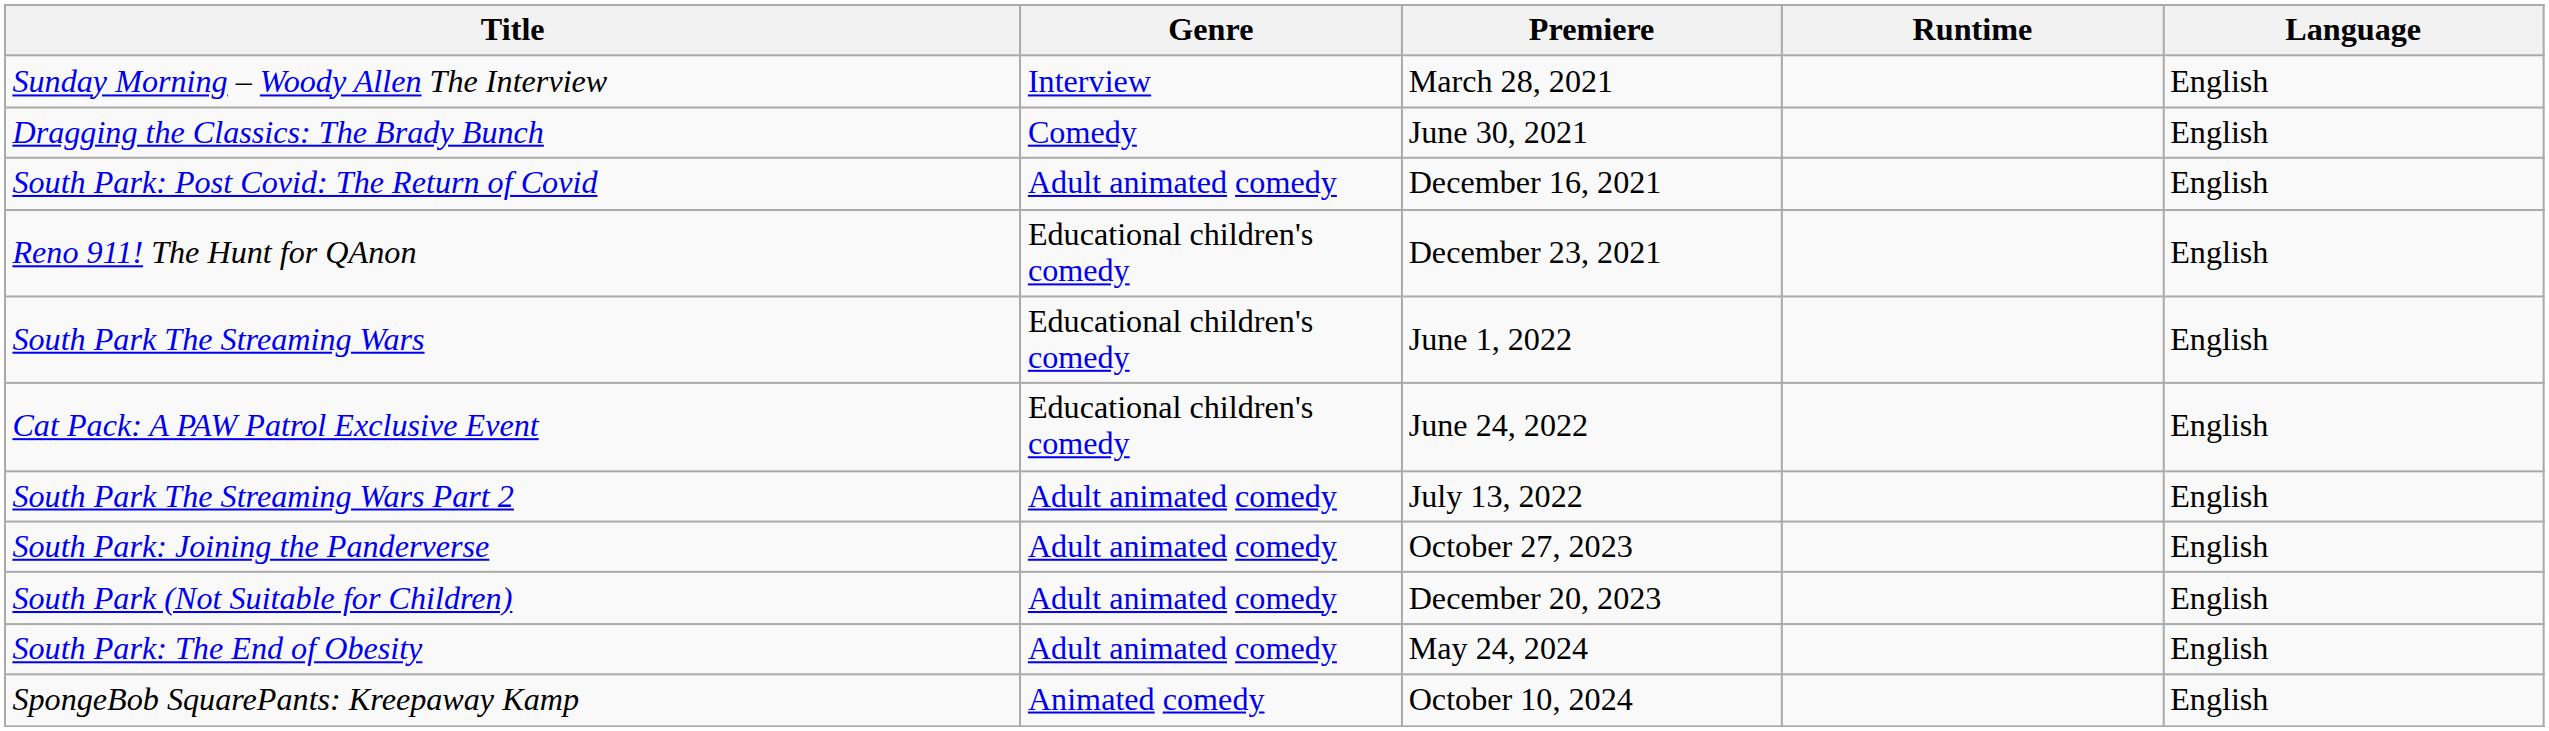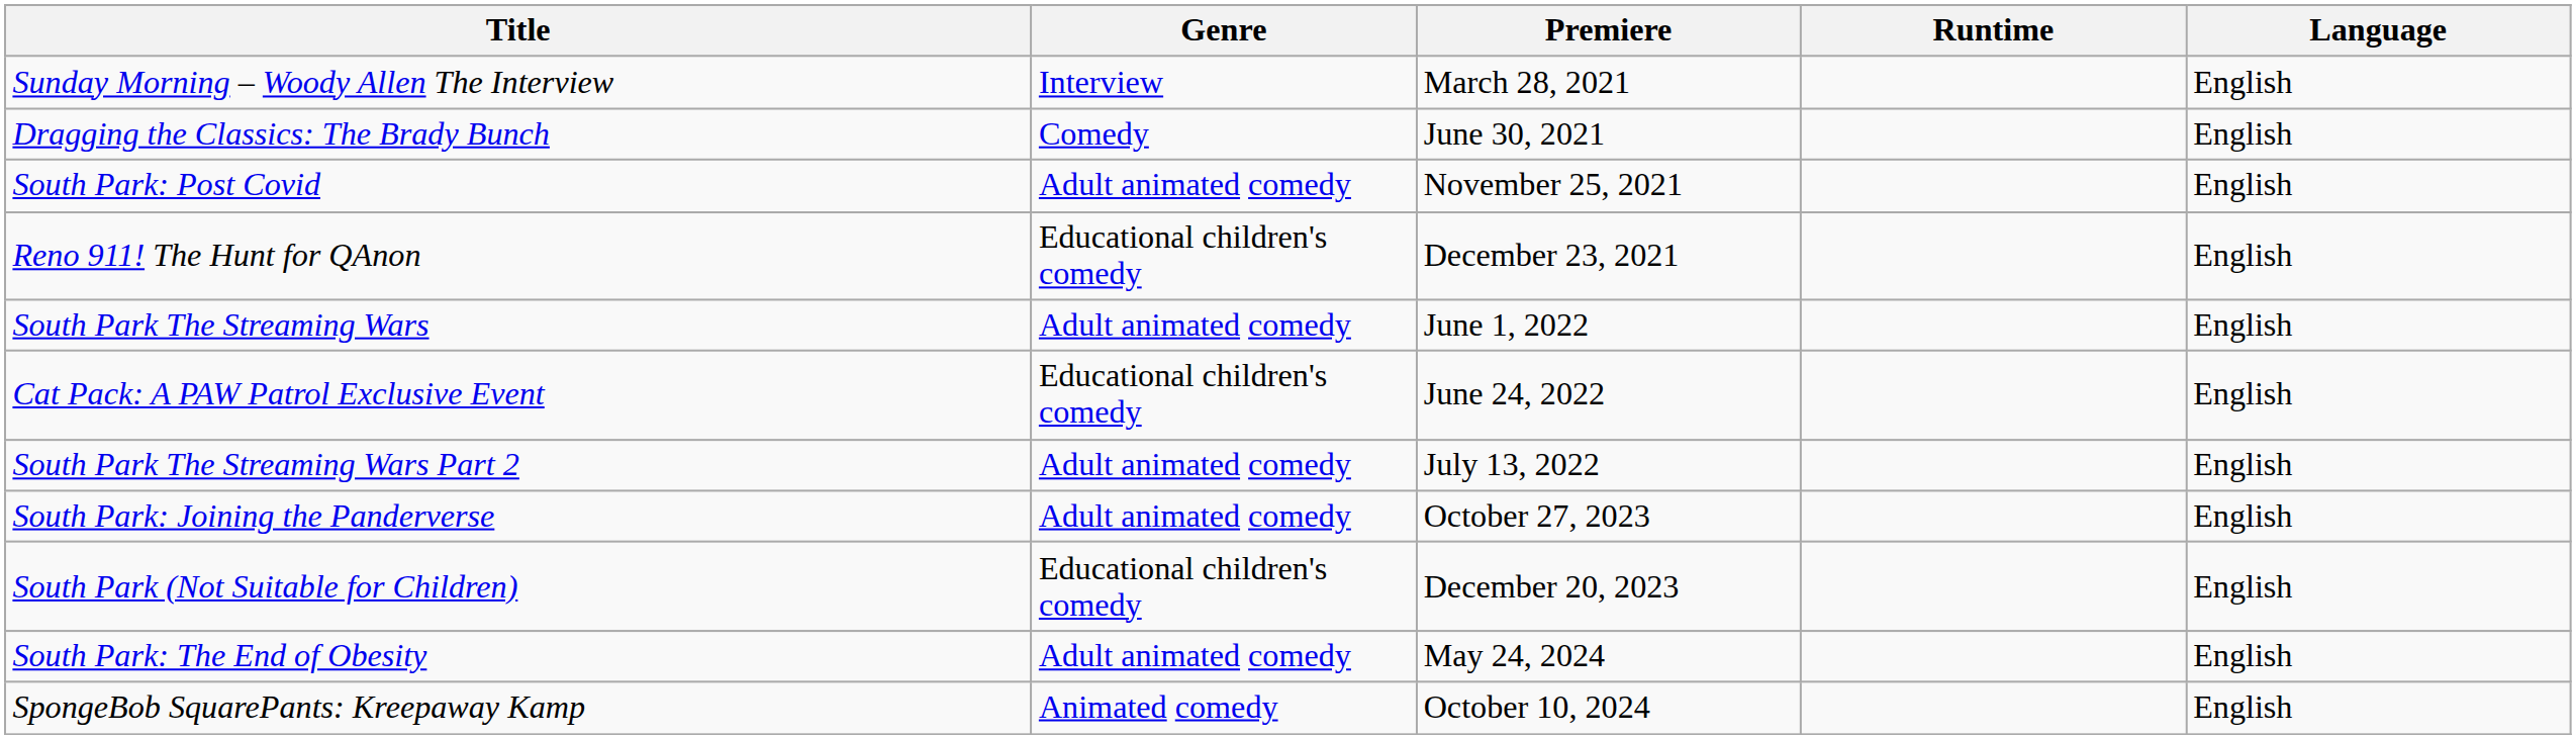+ row: South Park: Post Covid | Adult animated comedy | November 25, 2021 | English
- row: South Park: Post Covid: The Return of Covid | Adult animated comedy | December 16, 2021 | English
South Park The Streaming Wars | Genre: Educational children's comedy -> Adult animated comedy
South Park (Not Suitable for Children) | Genre: Adult animated comedy -> Educational children's comedy
